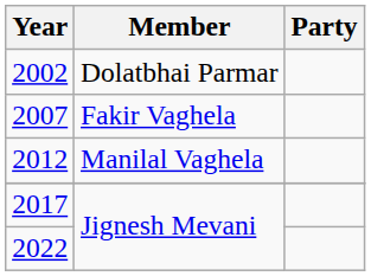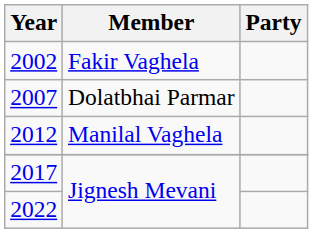2002 | Member: Dolatbhai Parmar -> Fakir Vaghela
2007 | Member: Fakir Vaghela -> Dolatbhai Parmar
